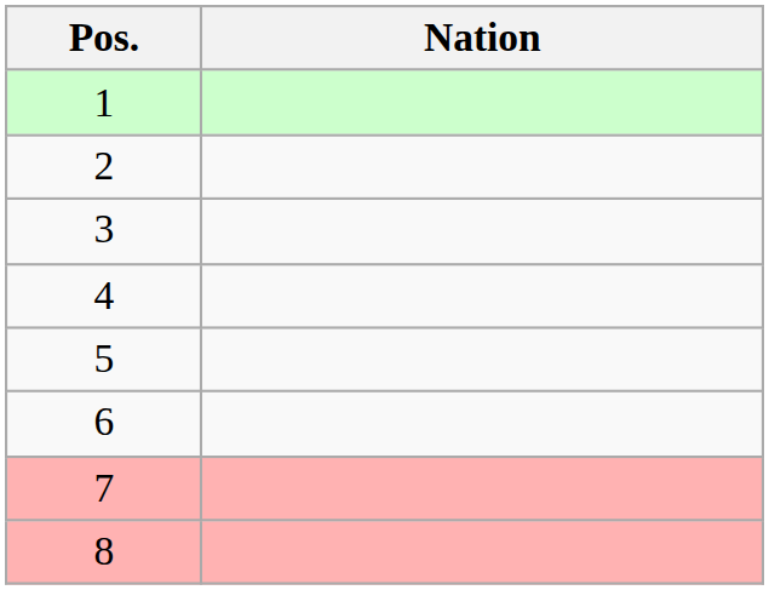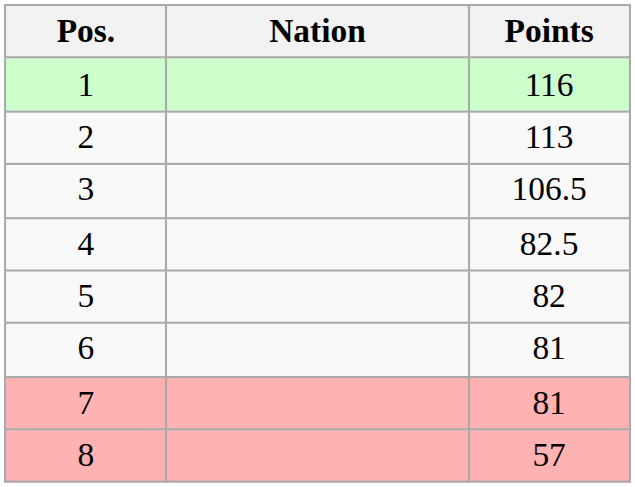+ column: Points | 116 | 113 | 106.5 | 82.5 | 82 | 81 | 81 | 57
